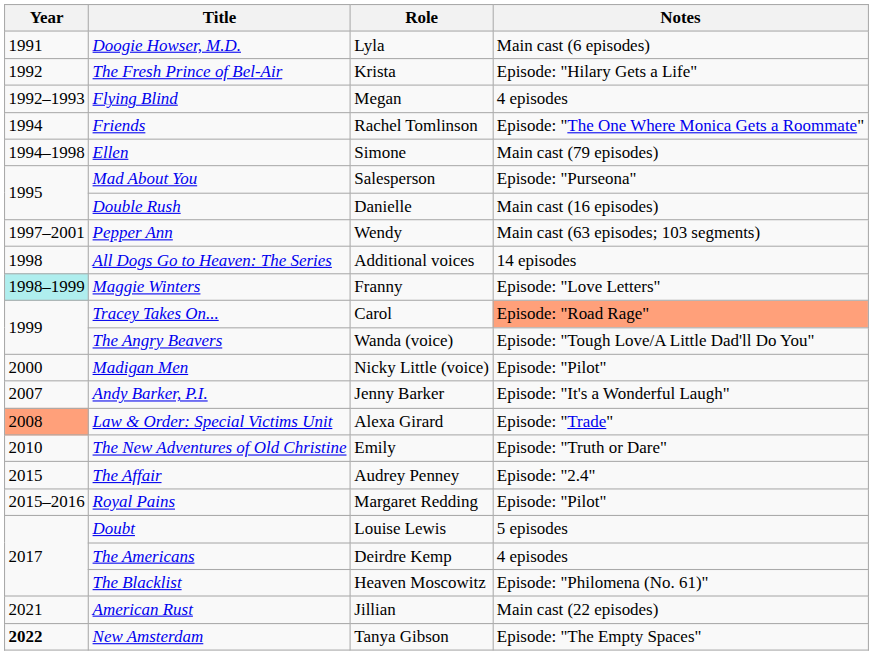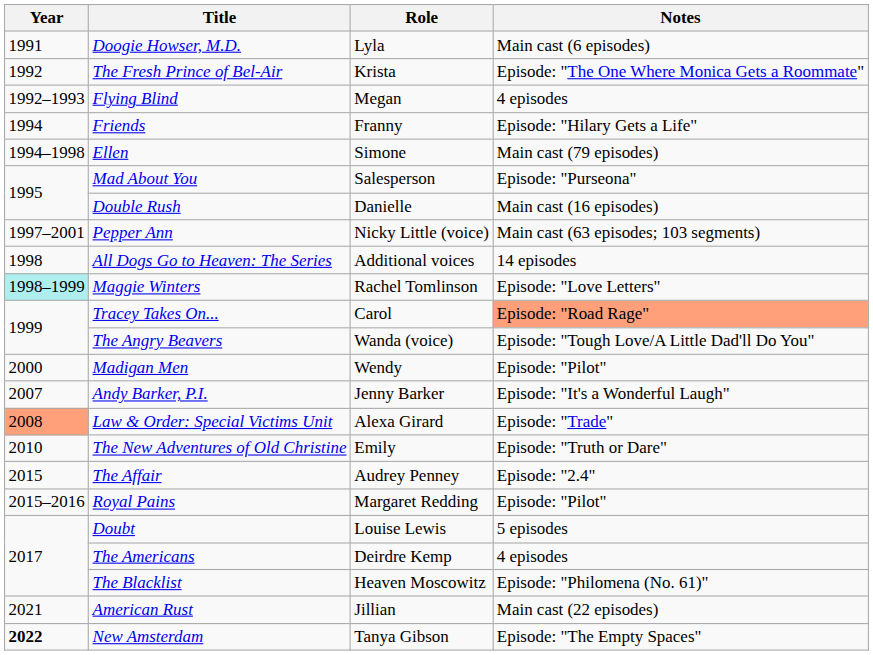The Fresh Prince of Bel-Air | Notes: Episode: "Hilary Gets a Life" -> Episode: "The One Where Monica Gets a Roommate"
Friends | Role: Rachel Tomlinson -> Franny
Friends | Notes: Episode: "The One Where Monica Gets a Roommate" -> Episode: "Hilary Gets a Life"
Pepper Ann | Role: Wendy -> Nicky Little (voice)
Maggie Winters | Role: Franny -> Rachel Tomlinson
Madigan Men | Role: Nicky Little (voice) -> Wendy
